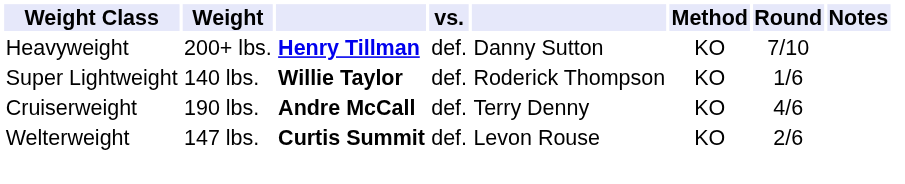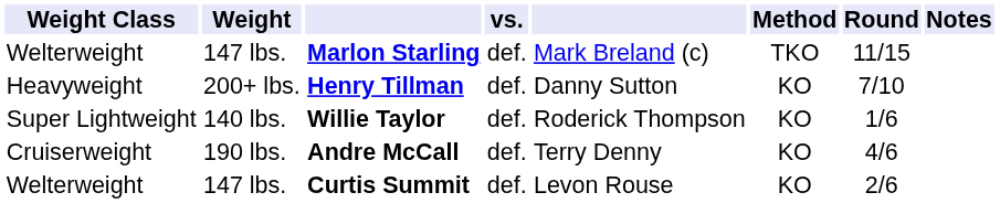+ row: Welterweight | 147 lbs. | Marlon Starling | def. | Mark Breland (c) | TKO | 11/15
